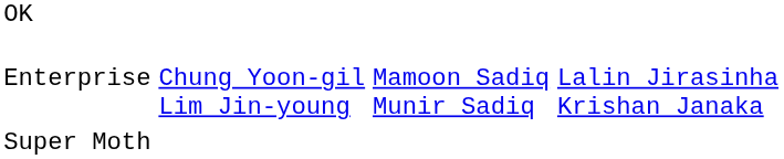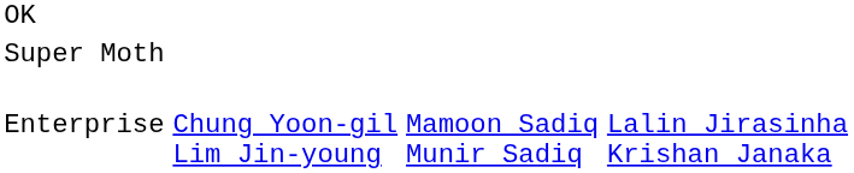rows swapped: Super Moth <-> Enterprise
